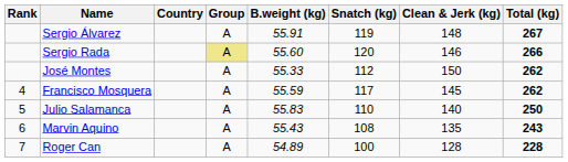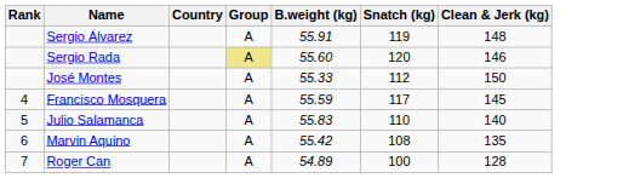- column: Total (kg) | 267 | 266 | 262 | 262 | 250 | 243 | 228
Marvin Aquino | B.weight (kg): 55.43 -> 55.42
